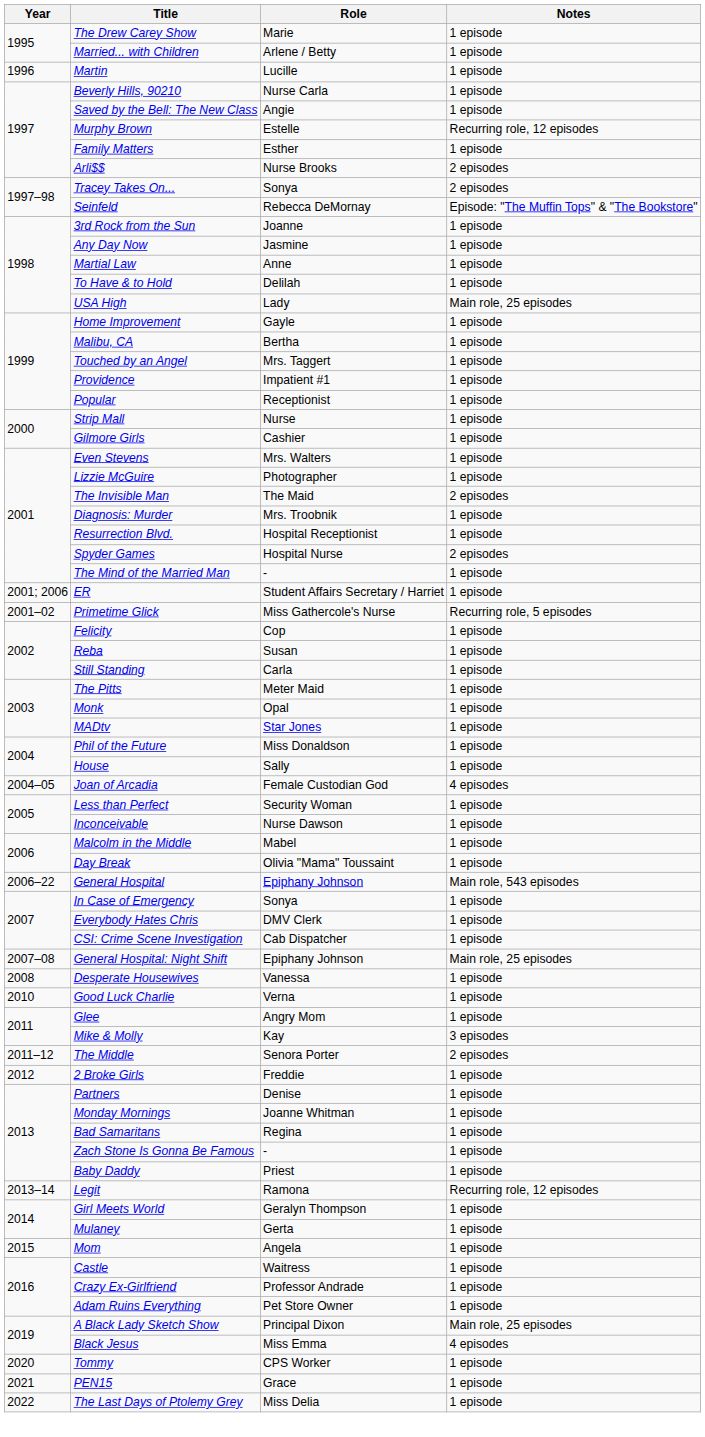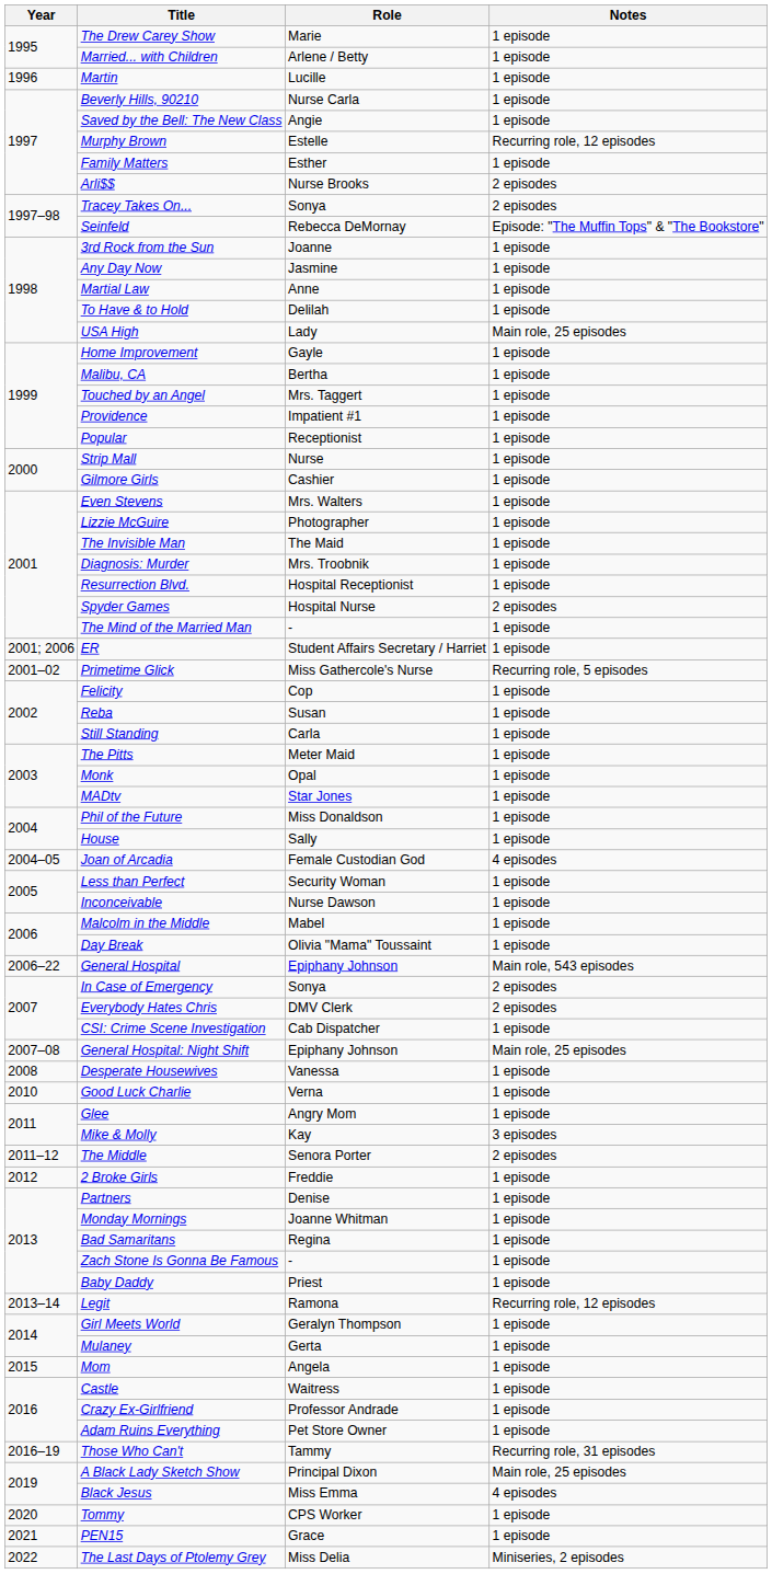The Invisible Man | Notes: 2 episodes -> 1 episode
In Case of Emergency | Notes: 1 episode -> 2 episodes
Everybody Hates Chris | Notes: 1 episode -> 2 episodes
+ row: 2016–19 | Those Who Can't | Tammy | Recurring role, 31 episodes
The Last Days of Ptolemy Grey | Notes: 1 episode -> Miniseries, 2 episodes
